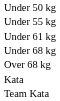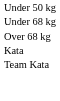- row: Under 55 kg
- row: Under 61 kg
